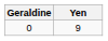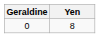0 | Yen: 9 -> 8
